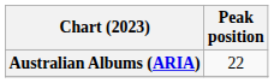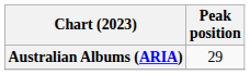Australian Albums (ARIA) | Peak position: 22 -> 29
